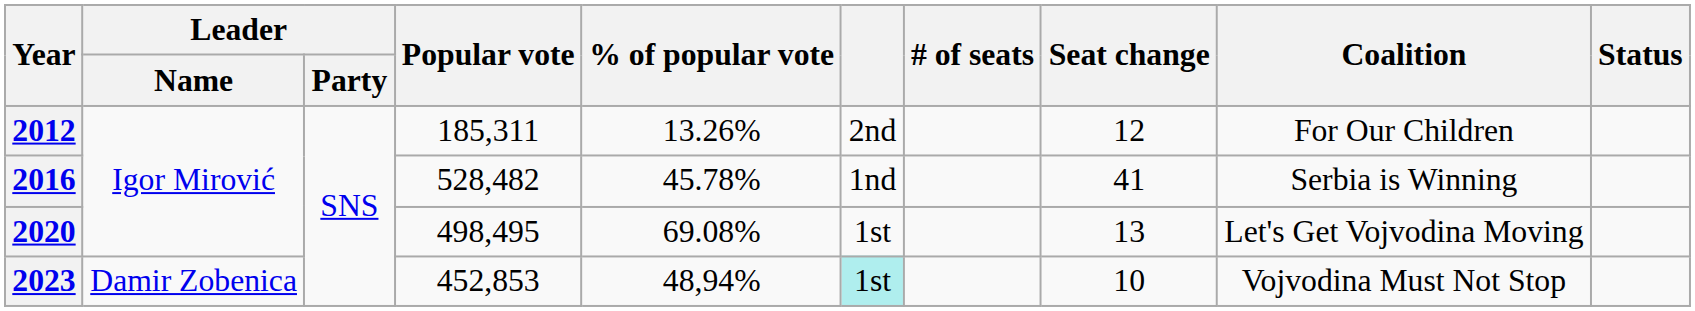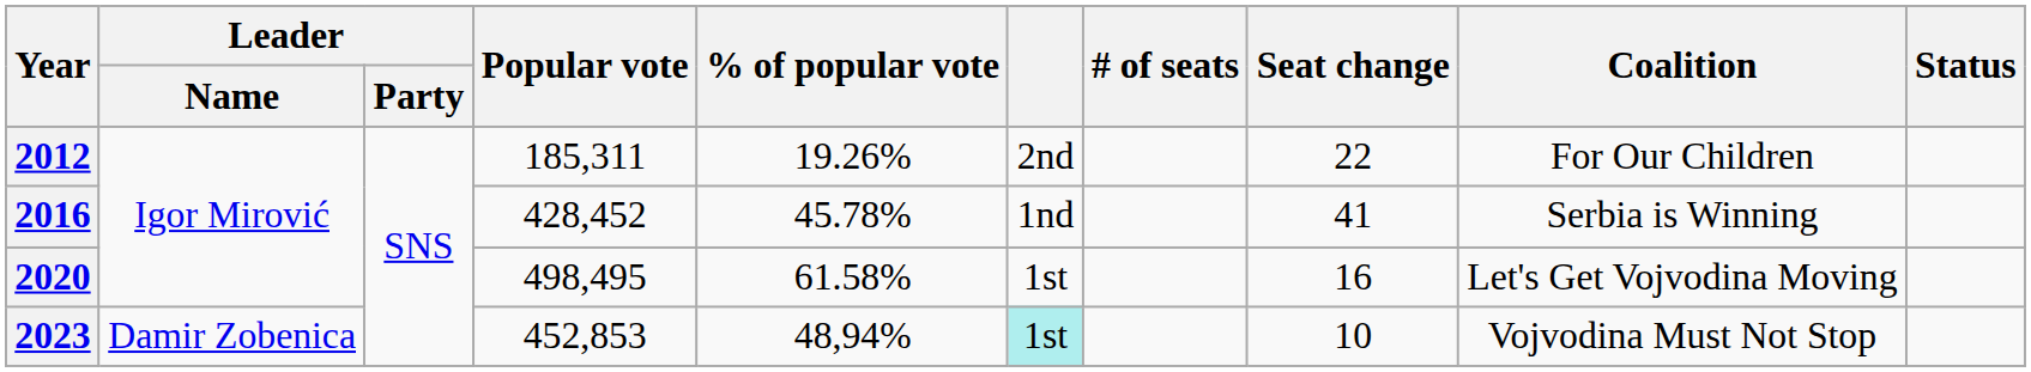2012 | % of popular vote: 13.26% -> 19.26%
2012 | Seat change: 12 -> 22
2016 | Popular vote: 528,482 -> 428,452
2020 | % of popular vote: 69.08% -> 61.58%
2020 | Seat change: 13 -> 16
